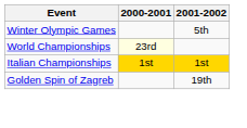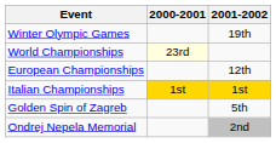Winter Olympic Games | 2001-2002: 5th -> 19th
+ row: European Championships | 12th
Golden Spin of Zagreb | 2001-2002: 19th -> 5th
+ row: Ondrej Nepela Memorial | 2nd
